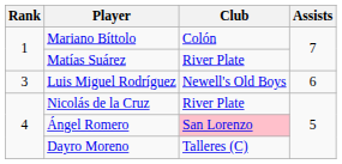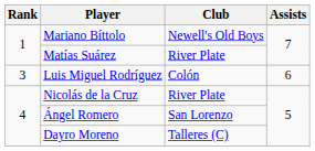Mariano Bíttolo | Club: Colón -> Newell's Old Boys
Luis Miguel Rodríguez | Club: Newell's Old Boys -> Colón
Ángel Romero | Club: pink background -> no background
